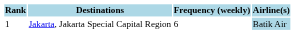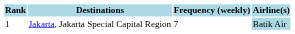Jakarta, Jakarta Special Capital Region | Frequency (weekly): 6 -> 7
